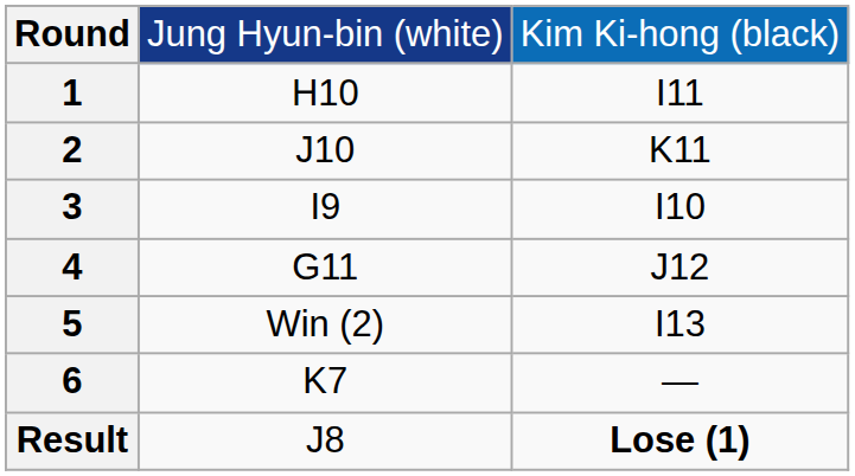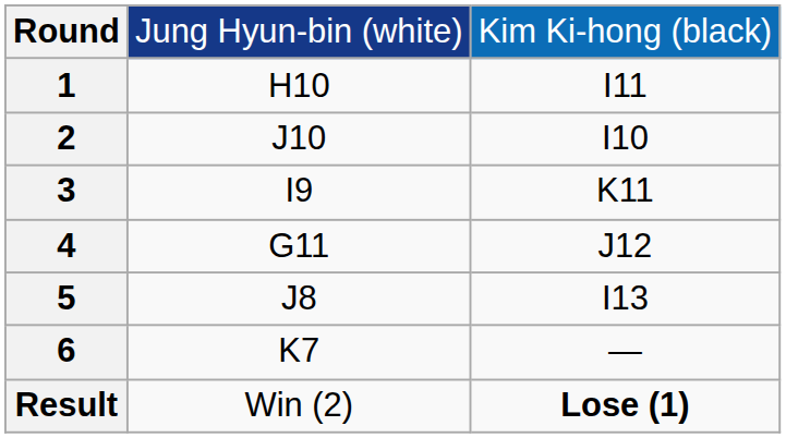2 | column 3: K11 -> I10
3 | column 3: I10 -> K11
5 | column 2: Win (2) -> J8
Result | column 2: J8 -> Win (2)
